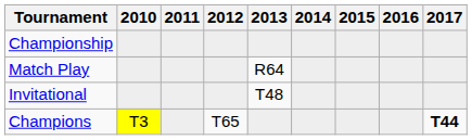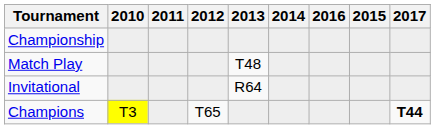columns swapped: 2015 <-> 2016
Match Play | 2013: R64 -> T48
Invitational | 2013: T48 -> R64
